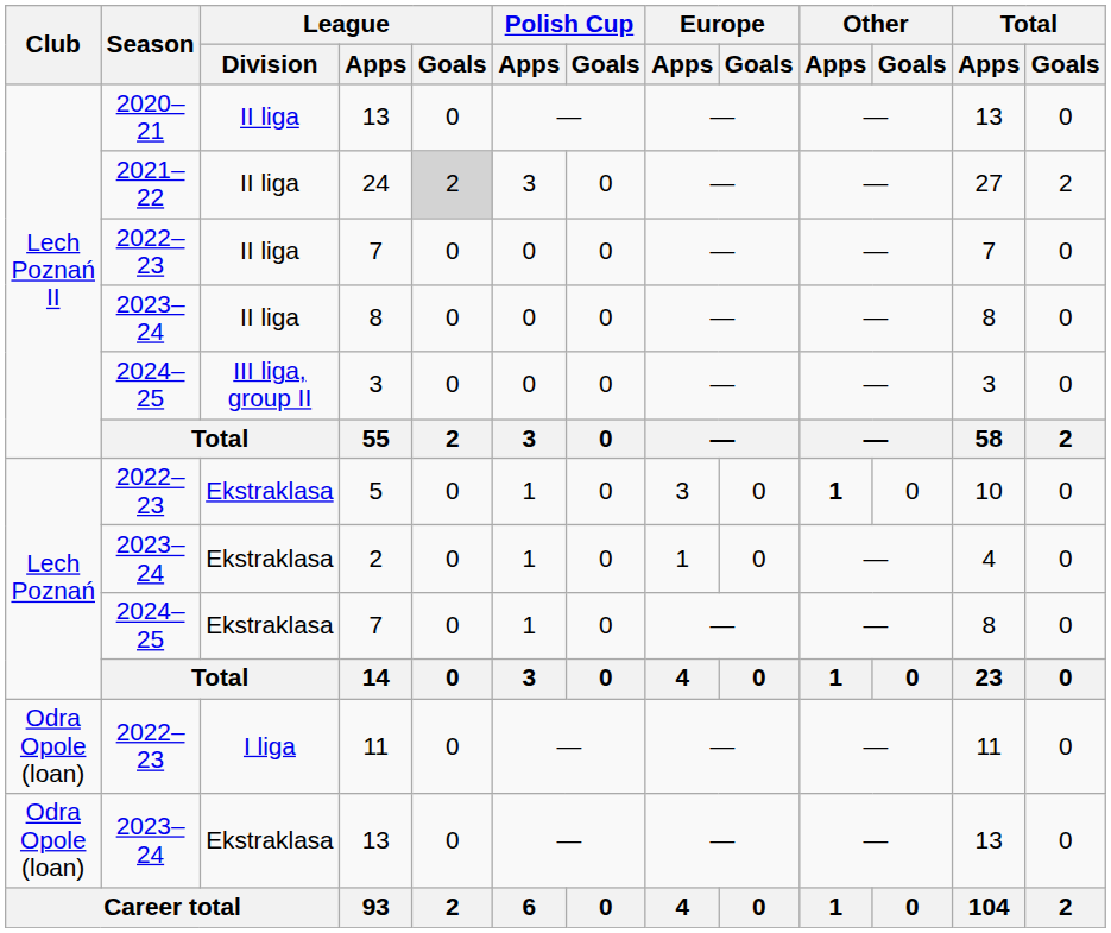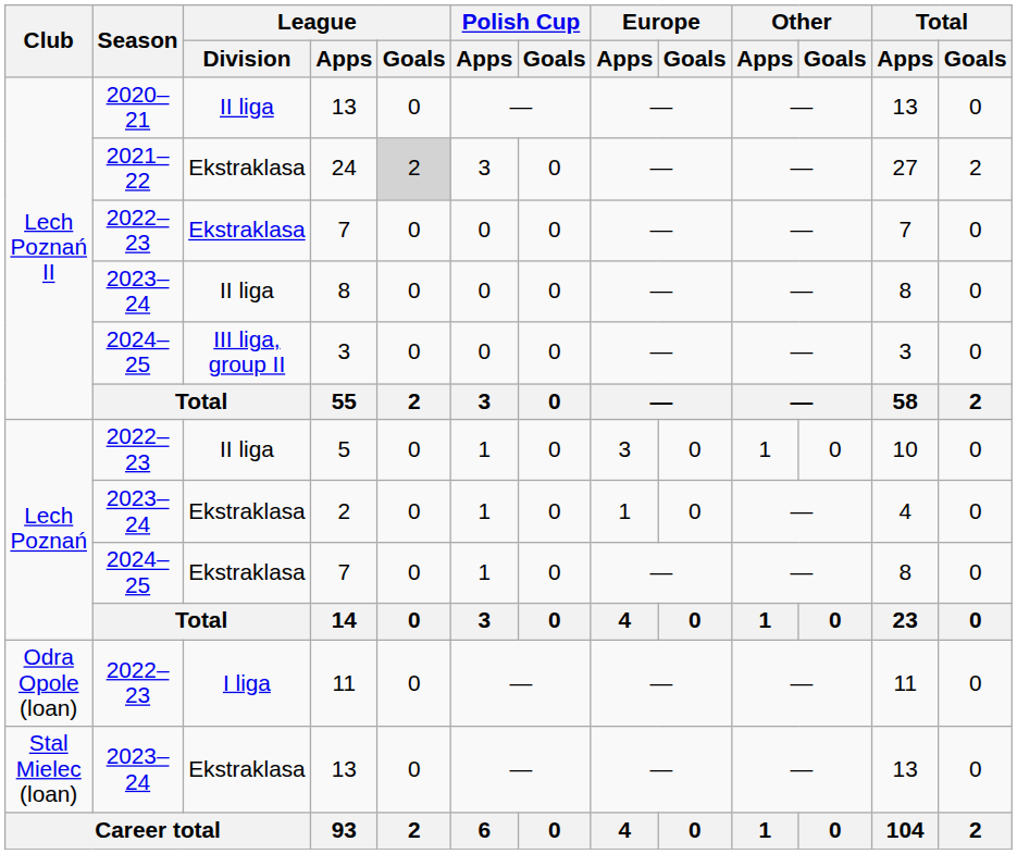24 | League / Division: II liga -> Ekstraklasa
2022–23 / 7 | League / Division: II liga -> Ekstraklasa
5 | League / Division: Ekstraklasa -> II liga
5 | Other / Apps: bold -> normal
2023–24 / 13 | Club: Odra Opole (loan) -> Stal Mielec (loan)
